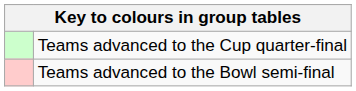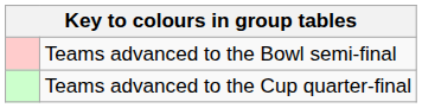rows swapped: Teams advanced to the Cup quarter-final <-> Teams advanced to the Bowl semi-final
